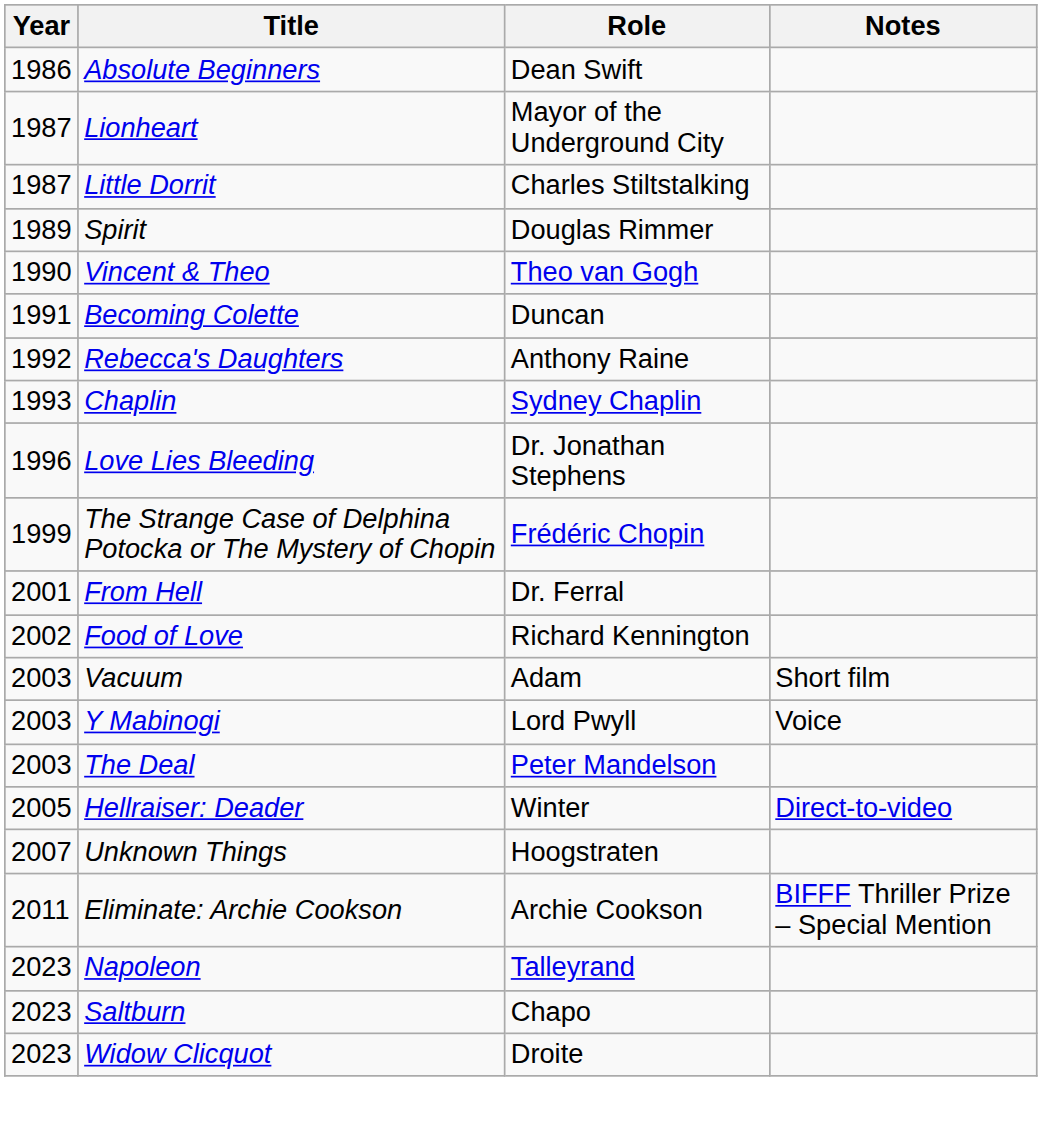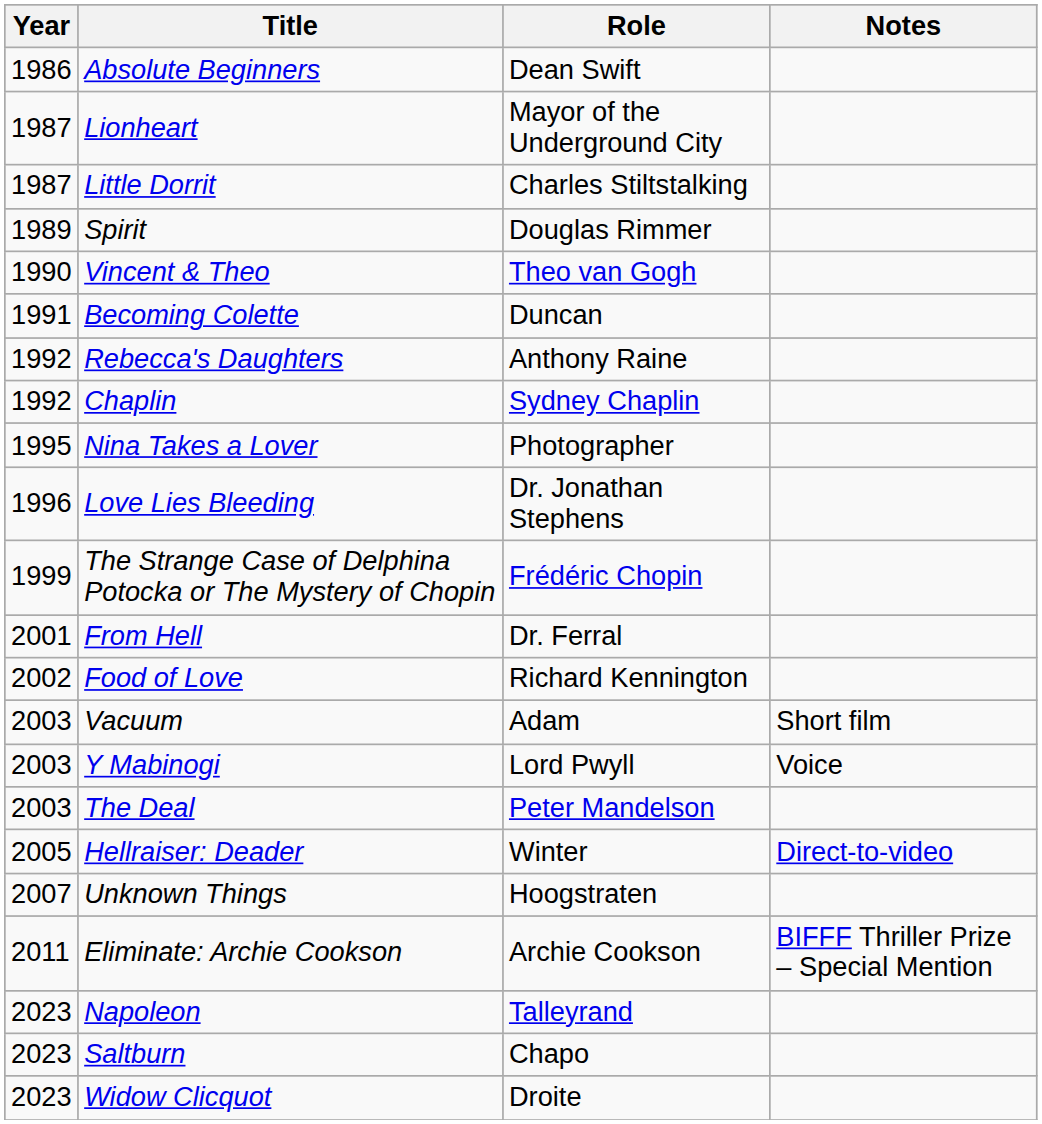Chaplin | Year: 1993 -> 1992
+ row: 1995 | Nina Takes a Lover | Photographer
